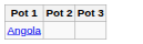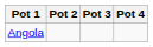+ column: Pot 4
